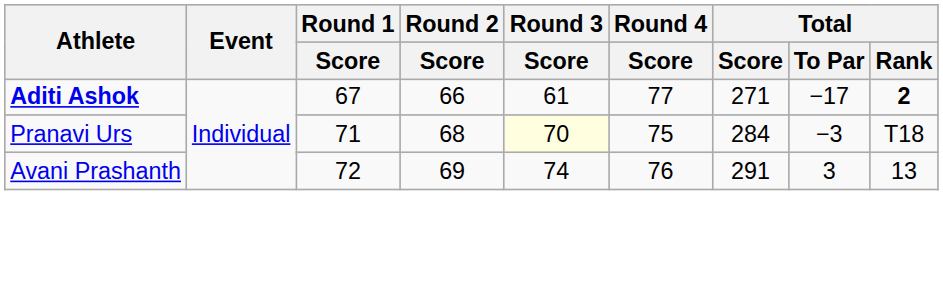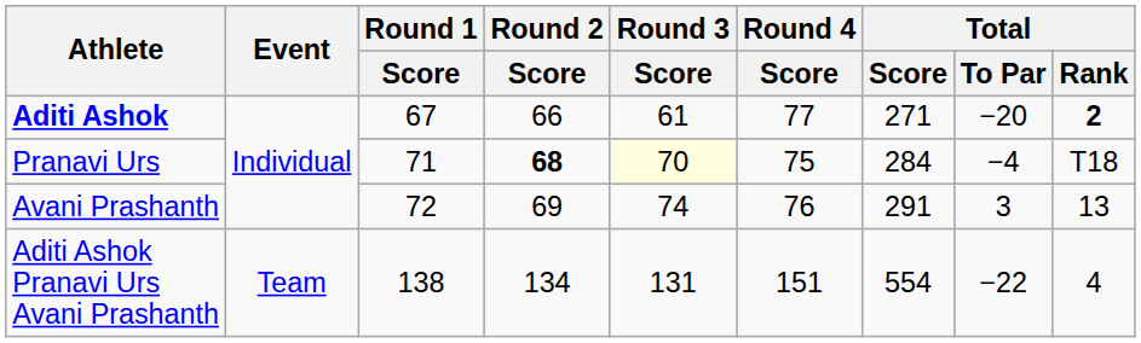Aditi Ashok | Total / To Par: −17 -> −20
Pranavi Urs | Round 2 / Score: normal -> bold
Pranavi Urs | Total / To Par: −3 -> −4
+ row: Aditi Ashok Pranavi Urs Avani Prashanth | Team | 138 | 134 | 131 | 151 | 554 | −22 | 4
